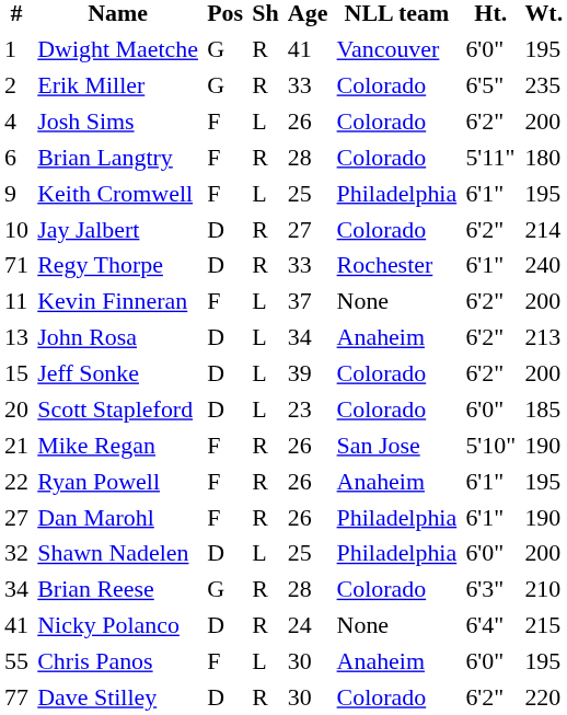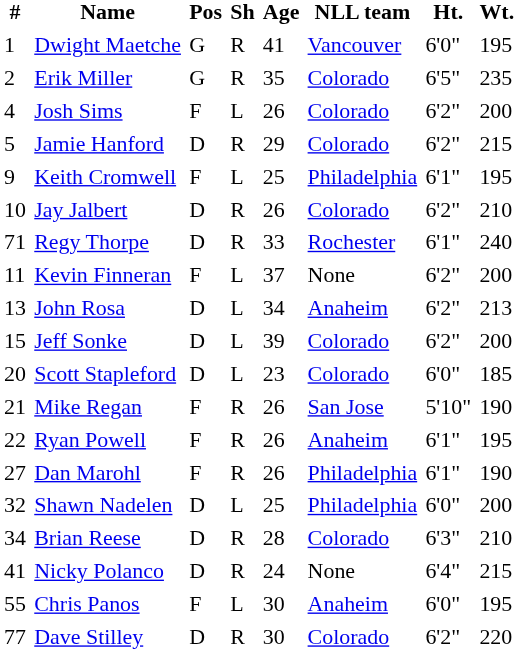Erik Miller | Age: 33 -> 35
+ row: 5 | Jamie Hanford | D | R | 29 | Colorado | 6'2" | 215
- row: 6 | Brian Langtry | F | R | 28 | Colorado | 5'11" | 180
Jay Jalbert | Age: 27 -> 26
Jay Jalbert | Wt.: 214 -> 210
Brian Reese | Pos: G -> D
